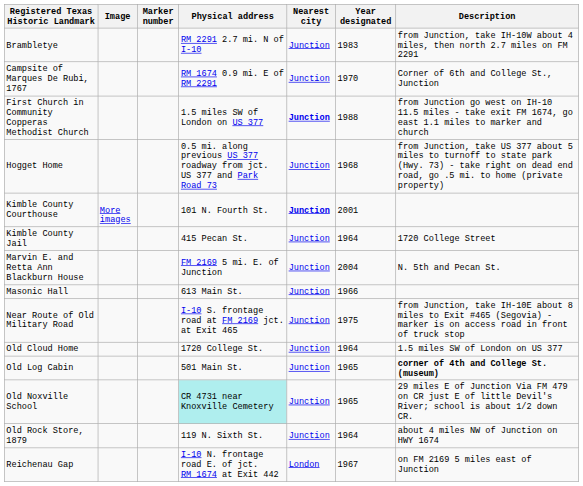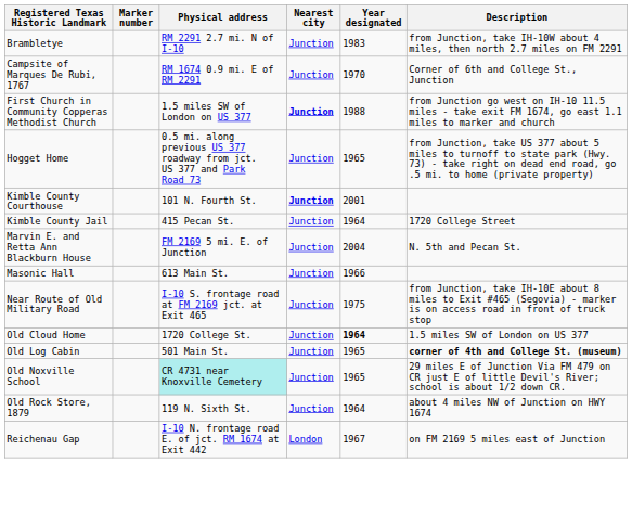- column: Image | More images
Hogget Home | Year designated: 1968 -> 1965
Old Cloud Home | Year designated: normal -> bold
